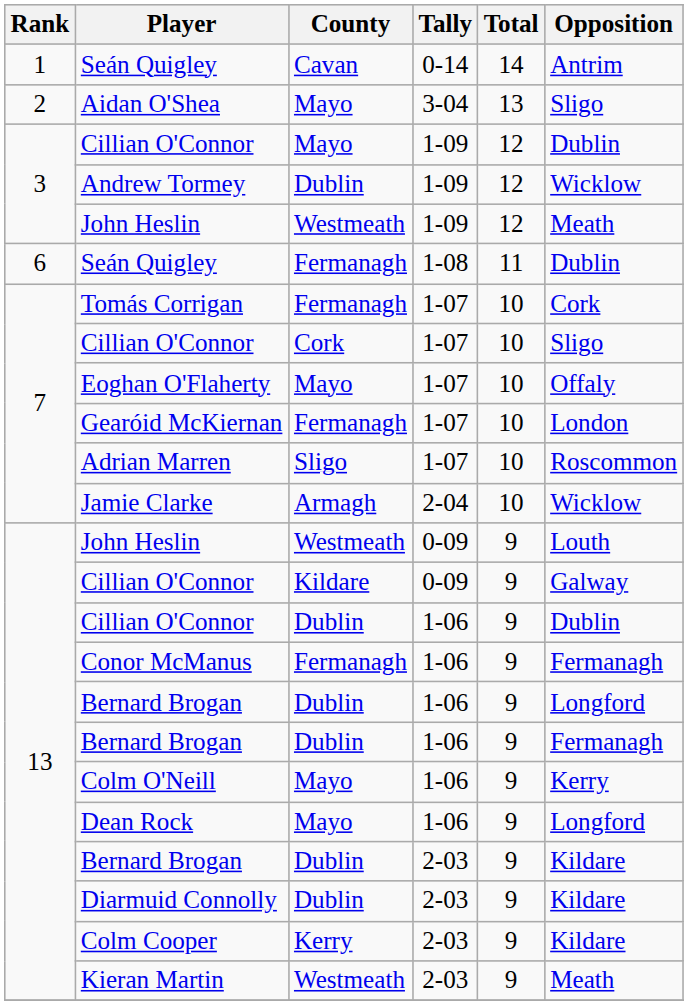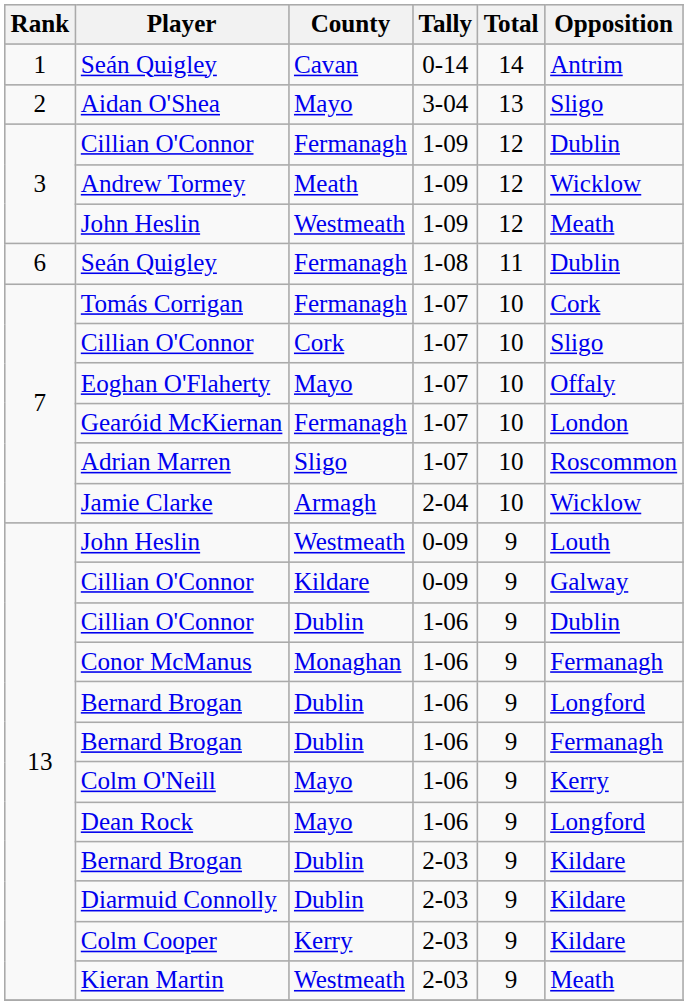Cillian O'Connor / 1-09 | County: Mayo -> Fermanagh
Andrew Tormey | County: Dublin -> Meath
Conor McManus | County: Fermanagh -> Monaghan
